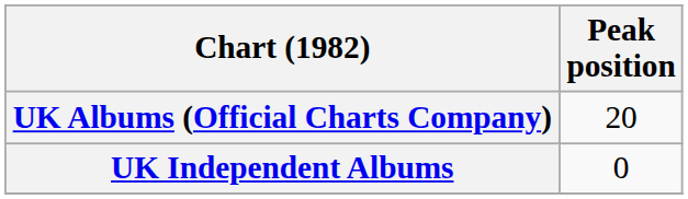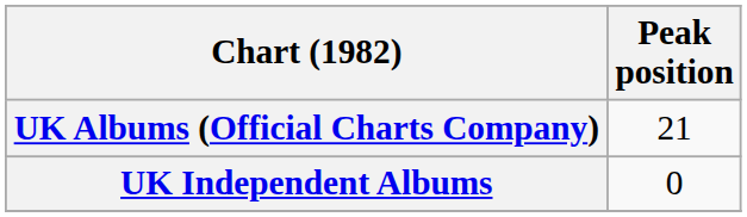UK Albums (Official Charts Company) | Peak position: 20 -> 21
